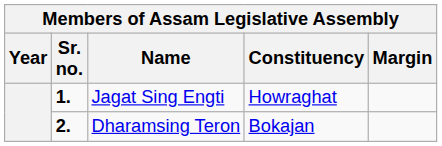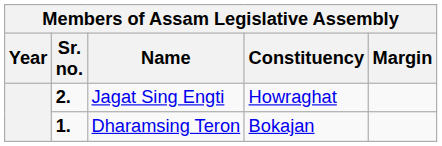Jagat Sing Engti | Sr. no.: 1. -> 2.
Dharamsing Teron | Sr. no.: 2. -> 1.
